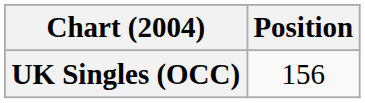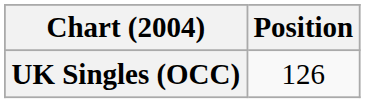UK Singles (OCC) | Position: 156 -> 126
